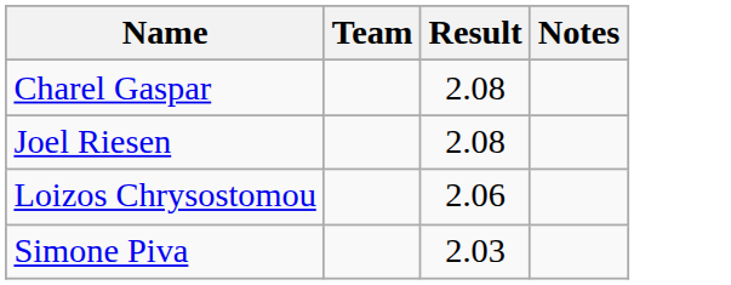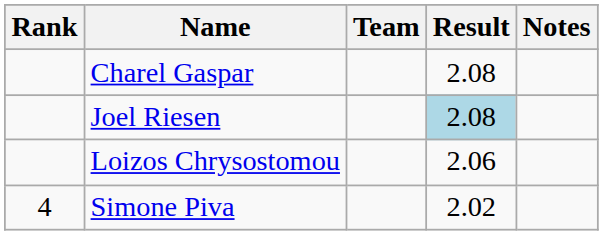+ column: Rank | 4
Joel Riesen | Result: no background -> lightblue background
Simone Piva | Result: 2.03 -> 2.02
